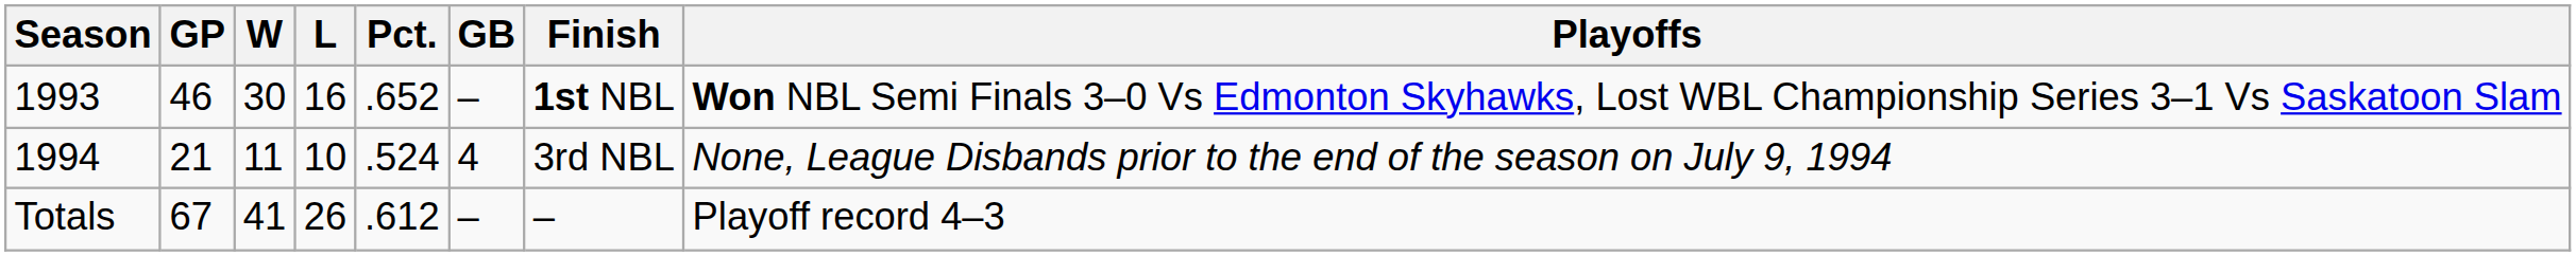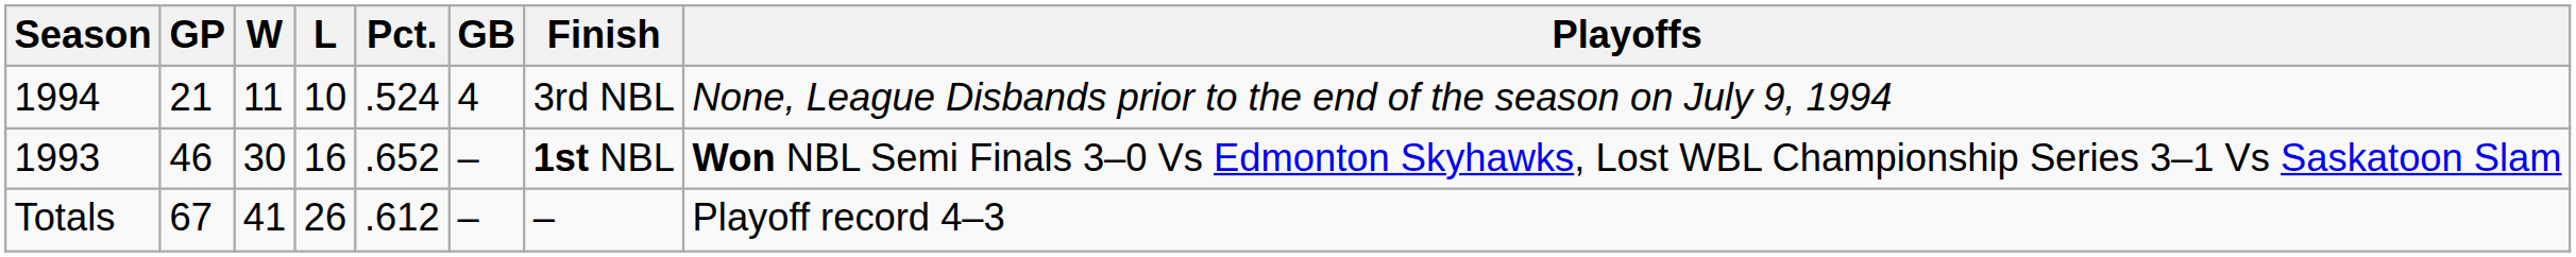rows swapped: 1993 <-> 1994
